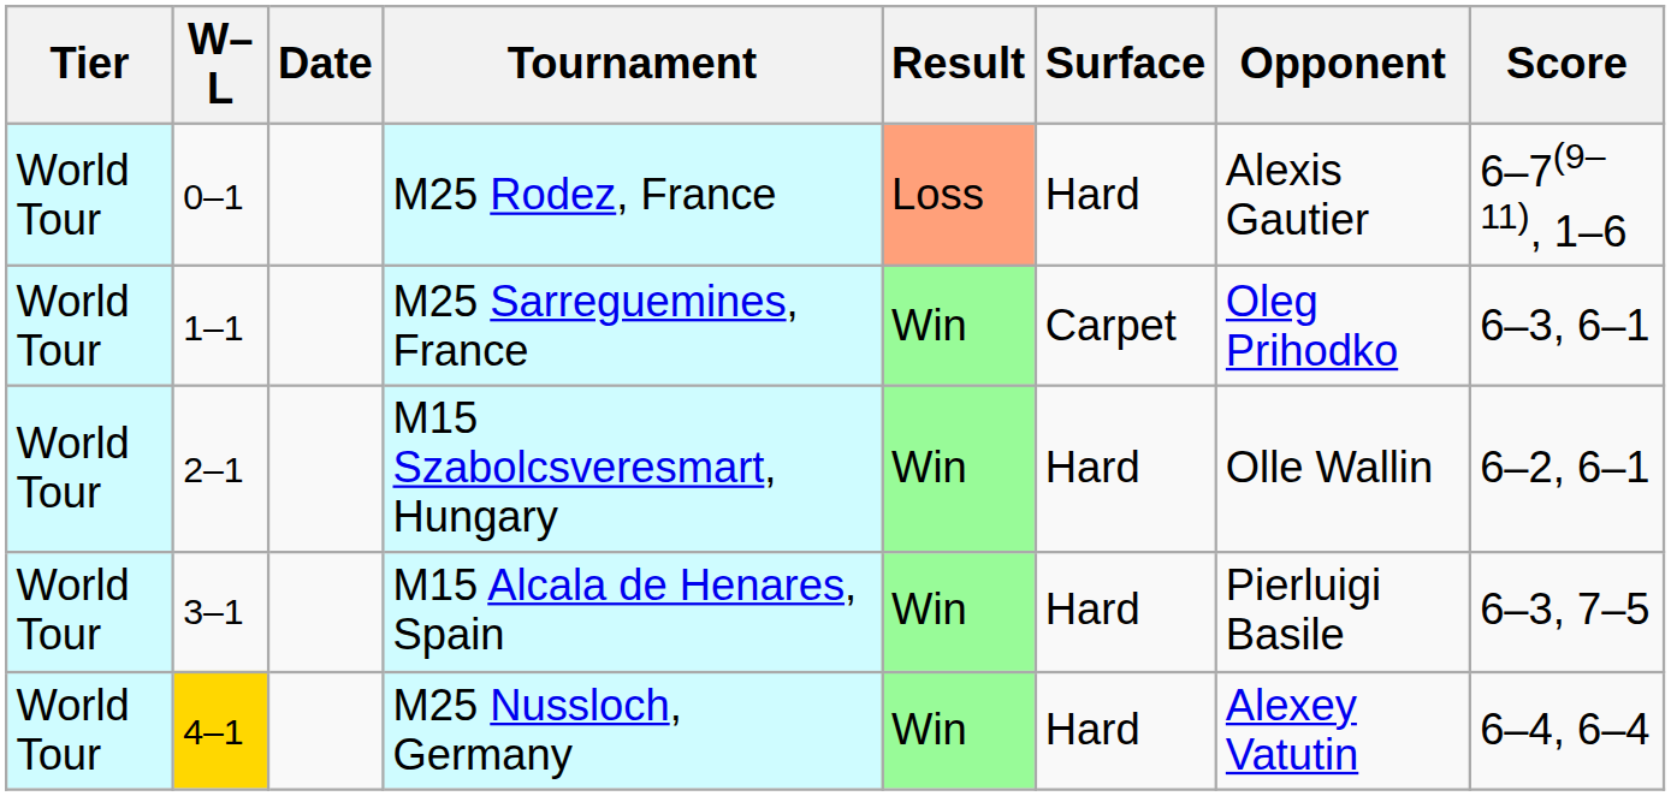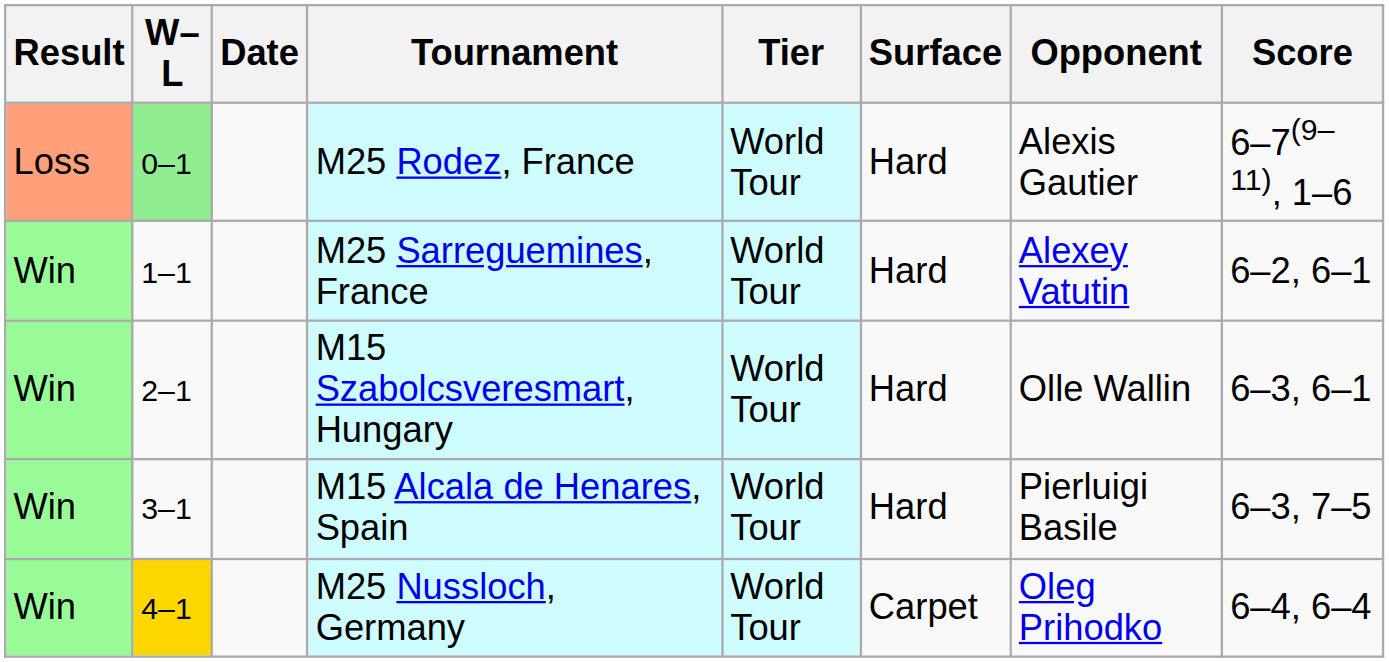columns swapped: Result <-> Tier
M25 Rodez, France | W–L: no background -> lightgreen background
M25 Sarreguemines, France | Surface: Carpet -> Hard
M25 Sarreguemines, France | Opponent: Oleg Prihodko -> Alexey Vatutin
M25 Sarreguemines, France | Score: 6–3, 6–1 -> 6–2, 6–1
M15 Szabolcsveresmart, Hungary | Score: 6–2, 6–1 -> 6–3, 6–1
M25 Nussloch, Germany | Surface: Hard -> Carpet
M25 Nussloch, Germany | Opponent: Alexey Vatutin -> Oleg Prihodko
